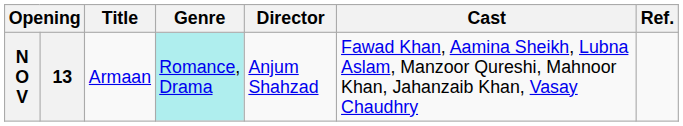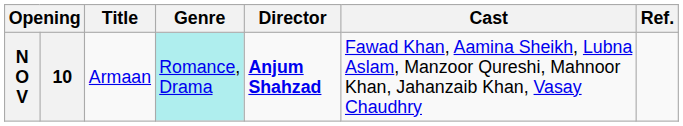N O V | column 2: 13 -> 10
N O V | Director: normal -> bold
